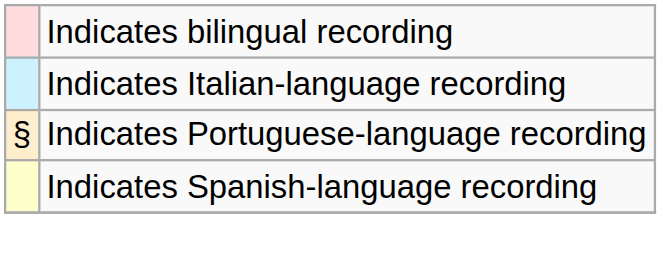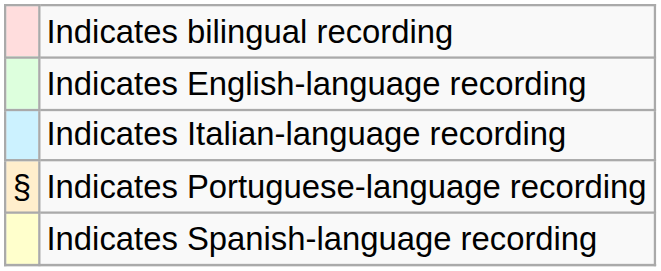+ row: Indicates English-language recording
